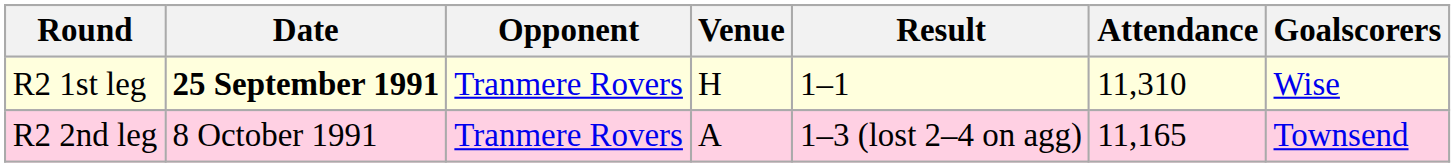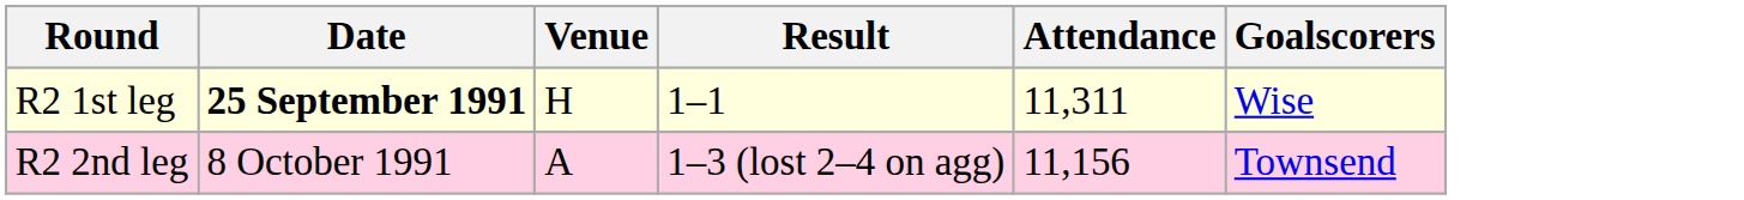- column: Opponent | Tranmere Rovers | Tranmere Rovers
R2 1st leg | Attendance: 11,310 -> 11,311
R2 2nd leg | Attendance: 11,165 -> 11,156
